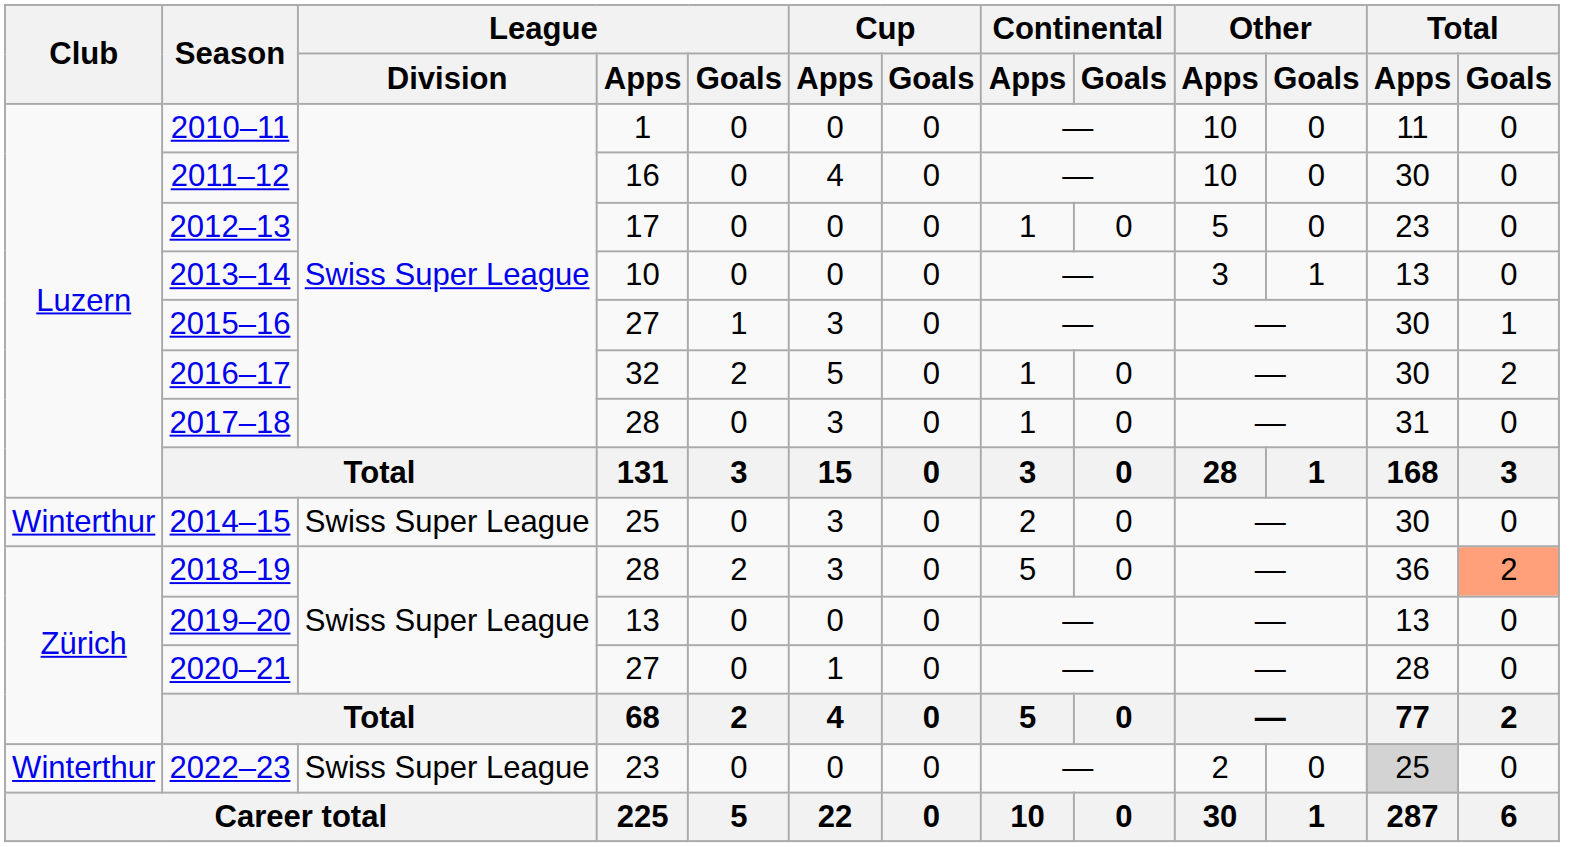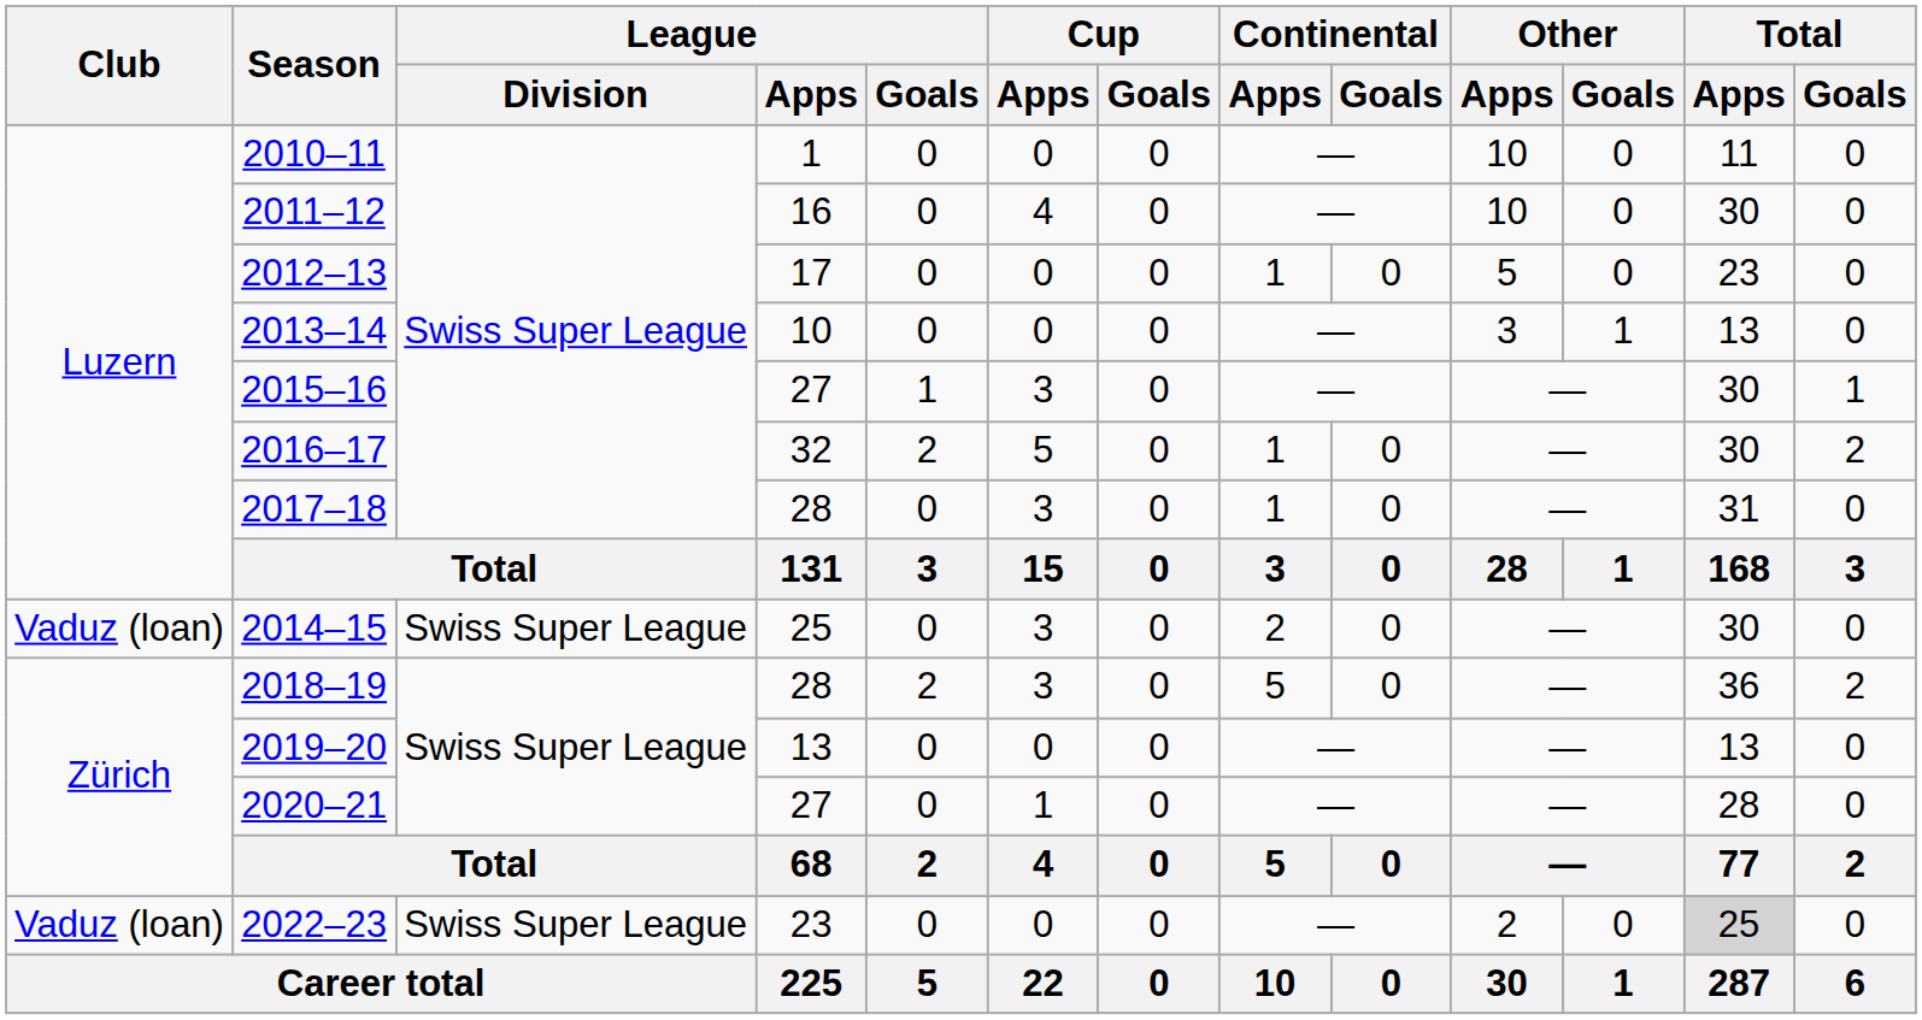2014–15 | Club: Winterthur -> Vaduz (loan)
2018–19 | Total / Goals: lightsalmon background -> no background
2022–23 | Club: Winterthur -> Vaduz (loan)
